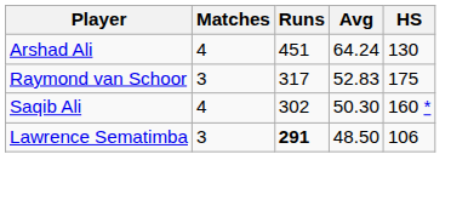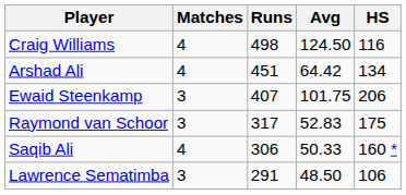+ row: Craig Williams | 4 | 498 | 124.50 | 116
Arshad Ali | Avg: 64.24 -> 64.42
Arshad Ali | HS: 130 -> 134
+ row: Ewaid Steenkamp | 3 | 407 | 101.75 | 206
Saqib Ali | Runs: 302 -> 306
Saqib Ali | Avg: 50.30 -> 50.33
Lawrence Sematimba | Runs: bold -> normal
